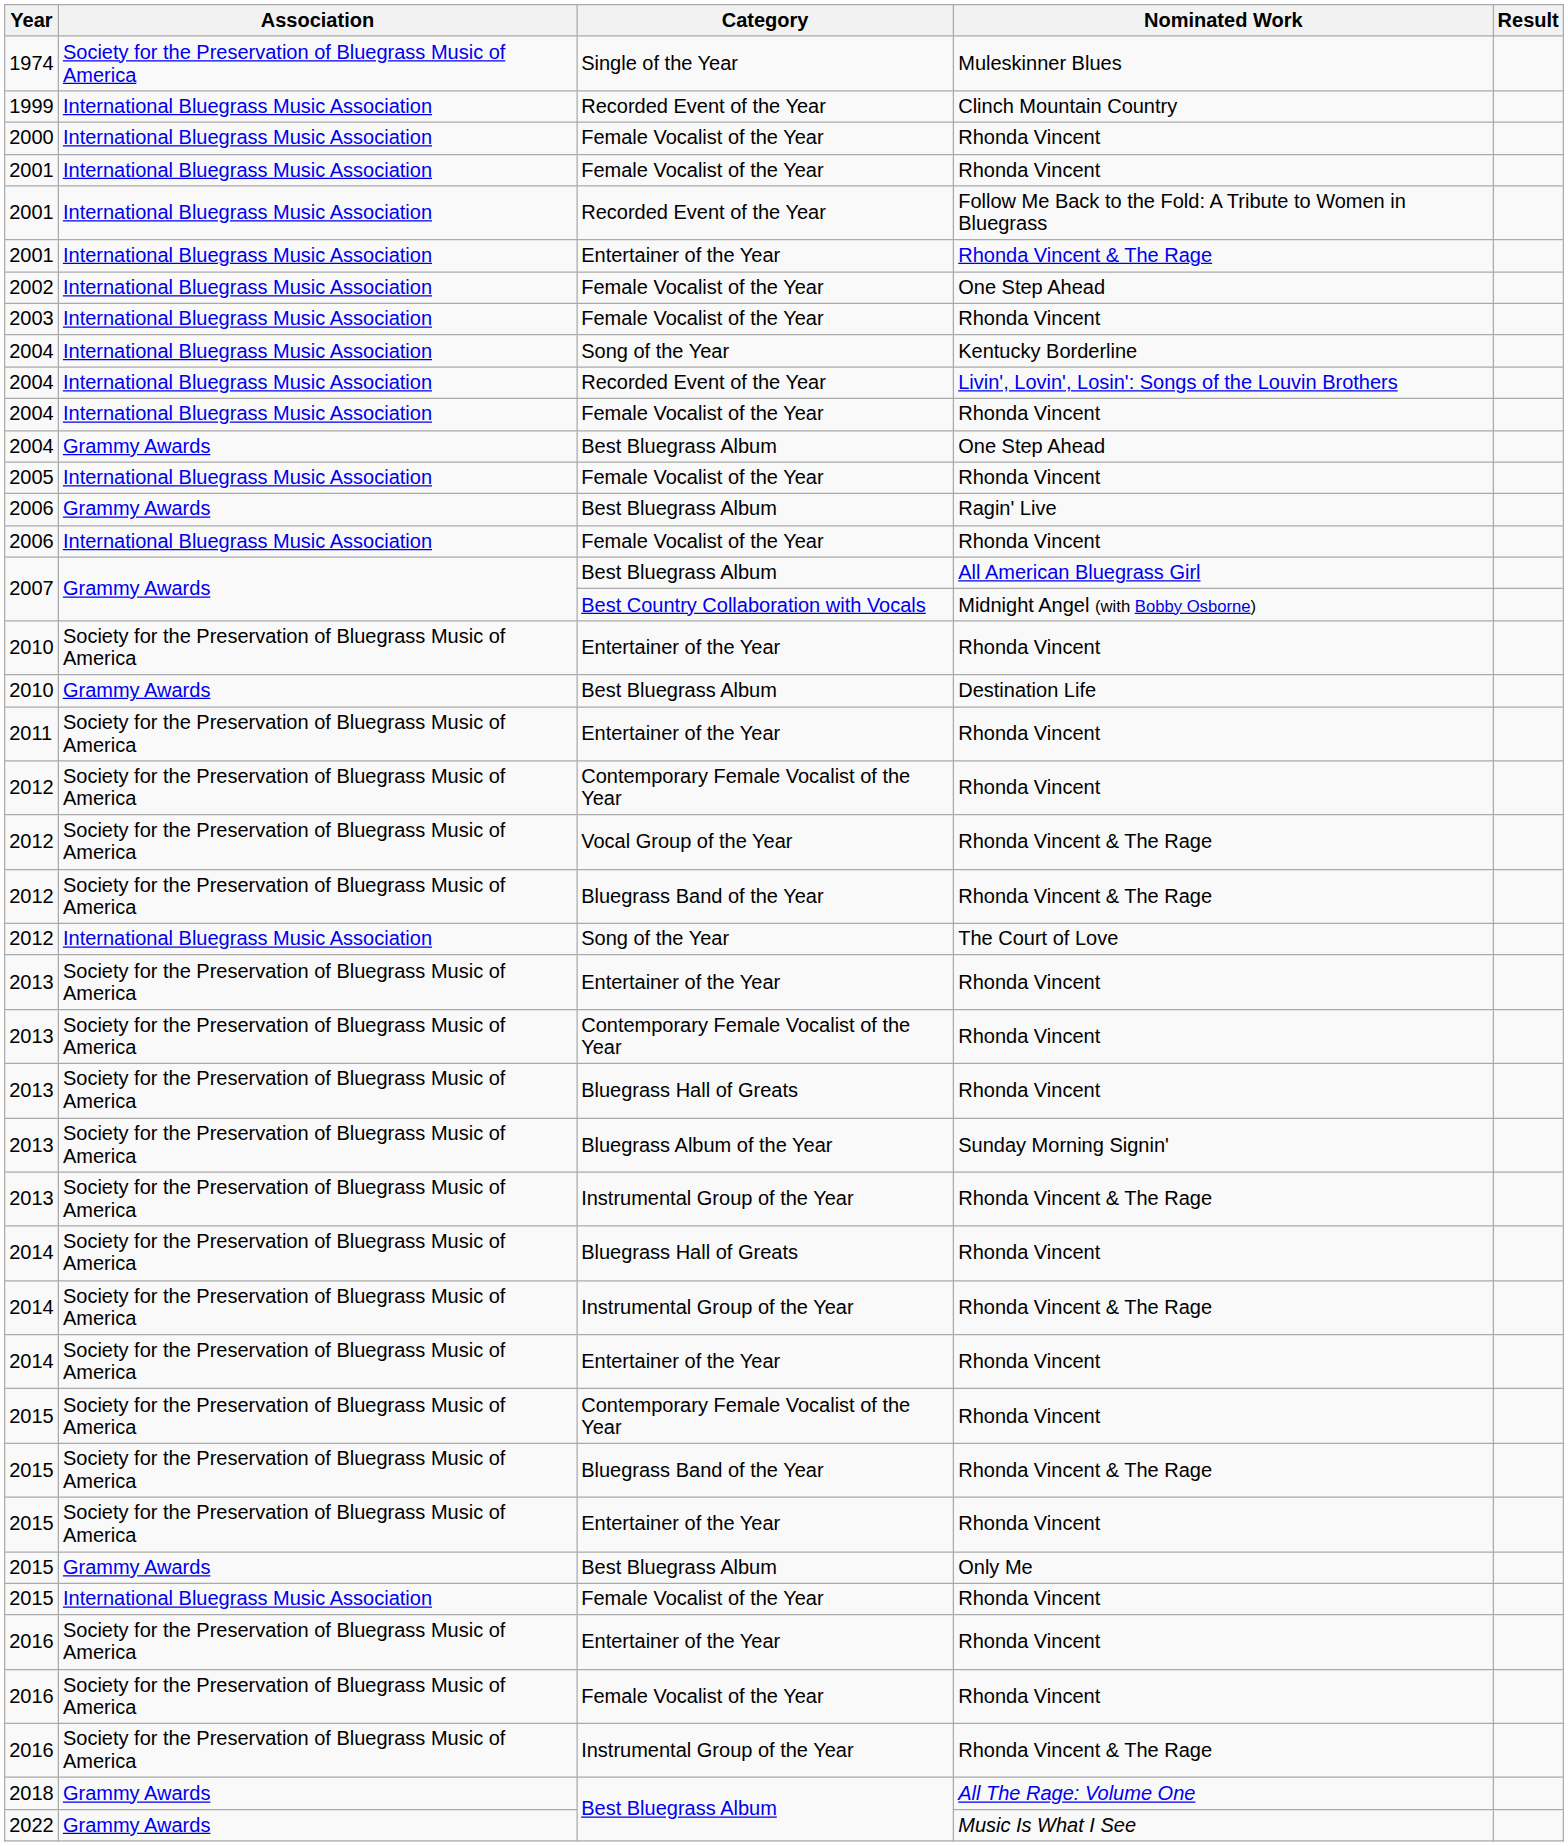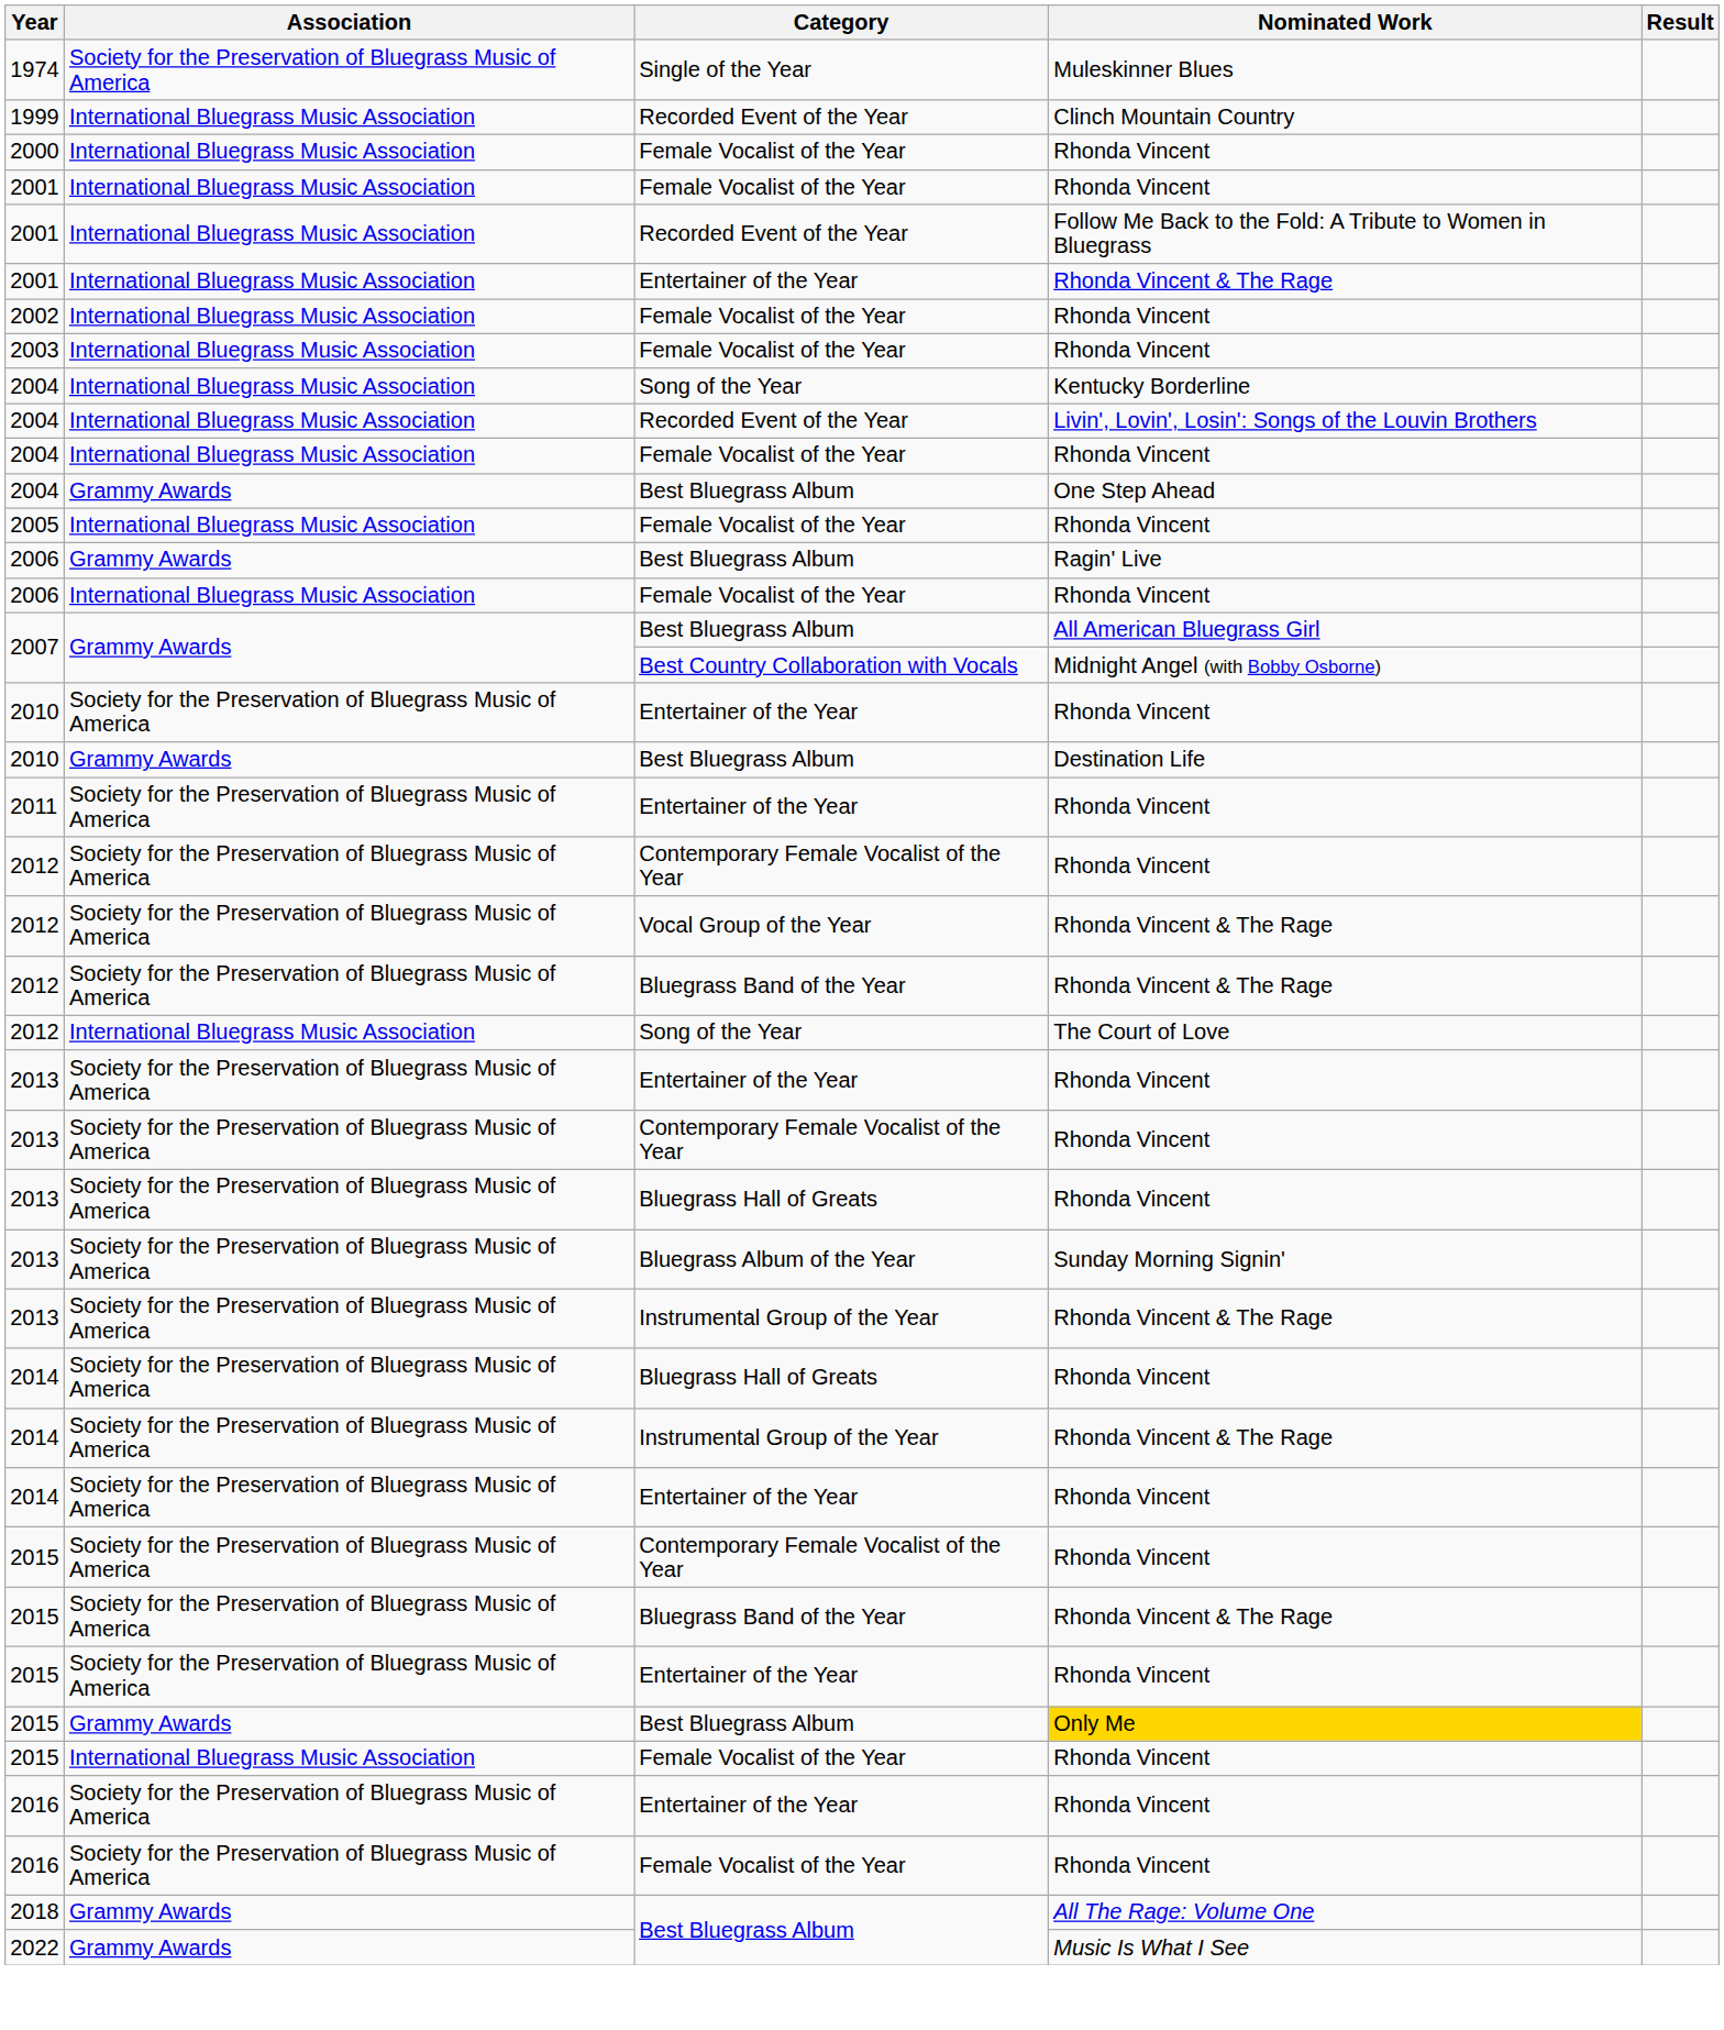2002 | Nominated Work: One Step Ahead -> Rhonda Vincent
2015 / Best Bluegrass Album | Nominated Work: no background -> gold background
- row: 2016 | Society for the Preservation of Bluegrass Music of America | Instrumental Group of the Year | Rhonda Vincent & The Rage
